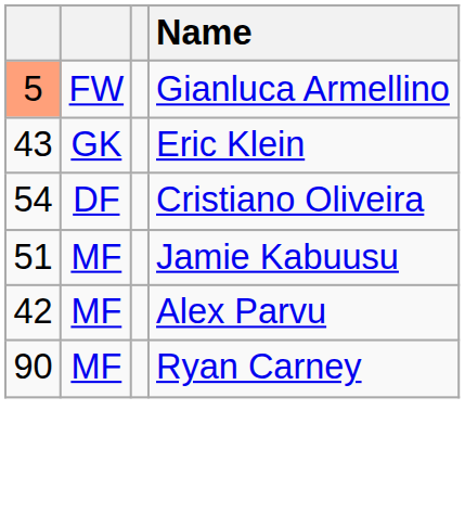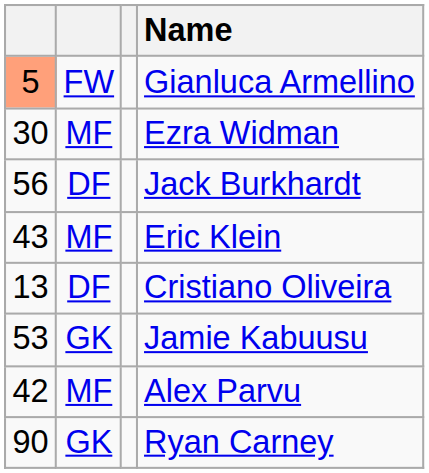+ row: 30 | MF | Ezra Widman
+ row: 56 | DF | Jack Burkhardt
Eric Klein | column 2: GK -> MF
Cristiano Oliveira | column 1: 54 -> 13
Jamie Kabuusu | column 1: 51 -> 53
Jamie Kabuusu | column 2: MF -> GK
Ryan Carney | column 2: MF -> GK
